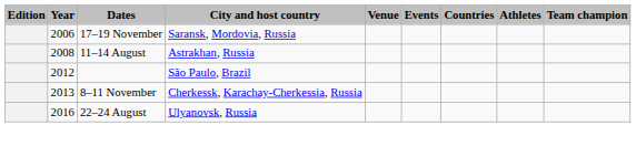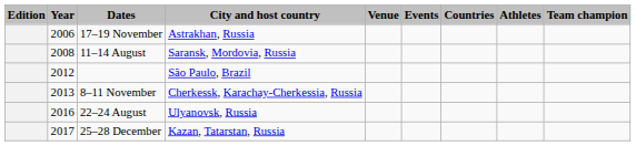17–19 November | City and host country: Saransk, Mordovia, Russia -> Astrakhan, Russia
11–14 August | City and host country: Astrakhan, Russia -> Saransk, Mordovia, Russia
+ row: 2017 | 25–28 December | Kazan, Tatarstan, Russia
